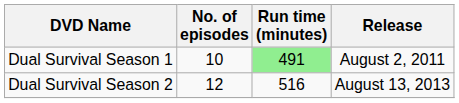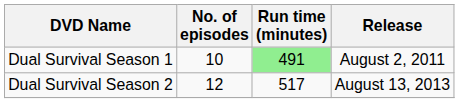Dual Survival Season 2 | Run time (minutes): 516 -> 517
